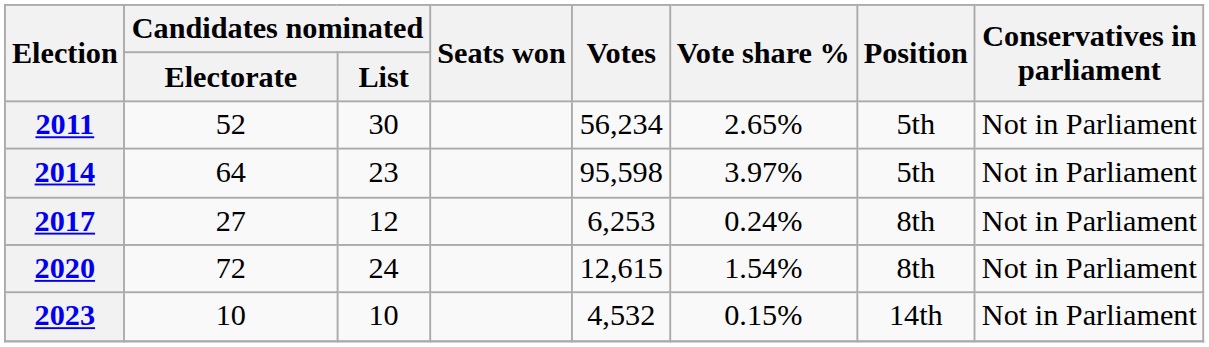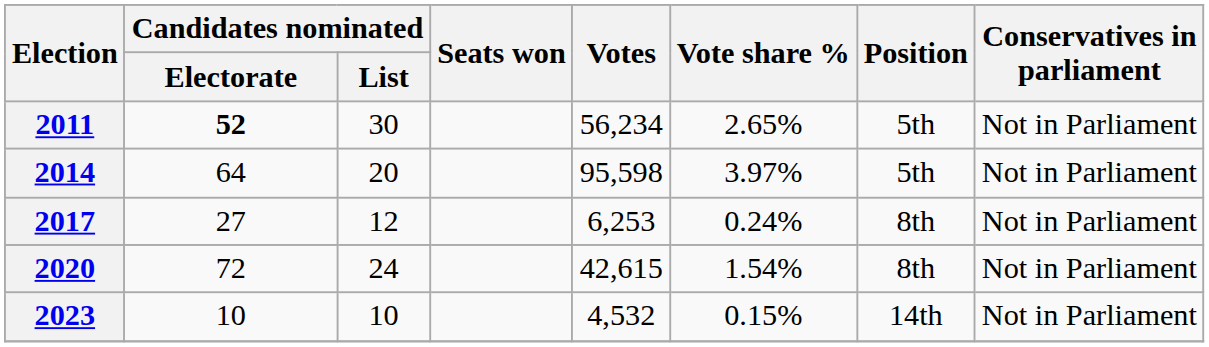2011 | Candidates nominated / Electorate: normal -> bold
2014 | Candidates nominated / List: 23 -> 20
2020 | Votes: 12,615 -> 42,615
